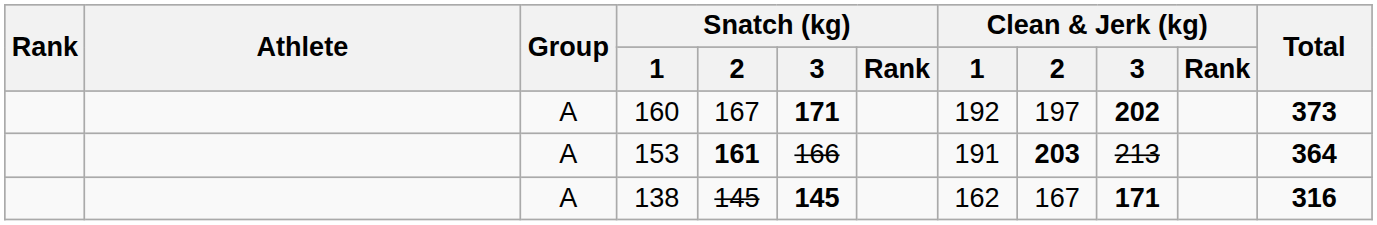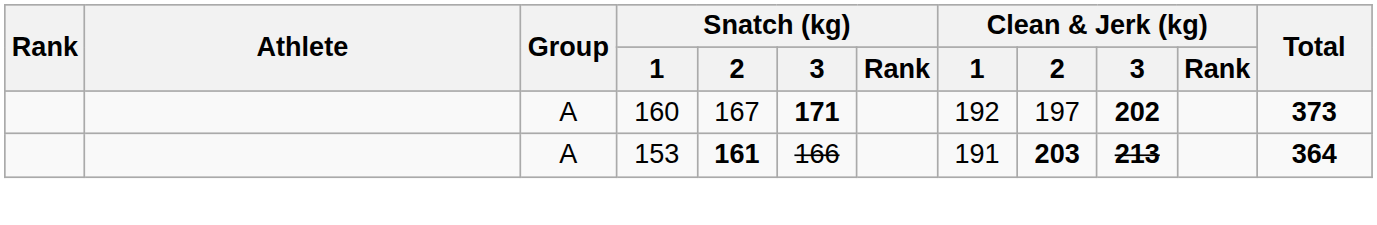153 | Clean & Jerk (kg) / 3: normal -> bold
- row: A | 138 | 145 | 145 | 162 | 167 | 171 | 316
